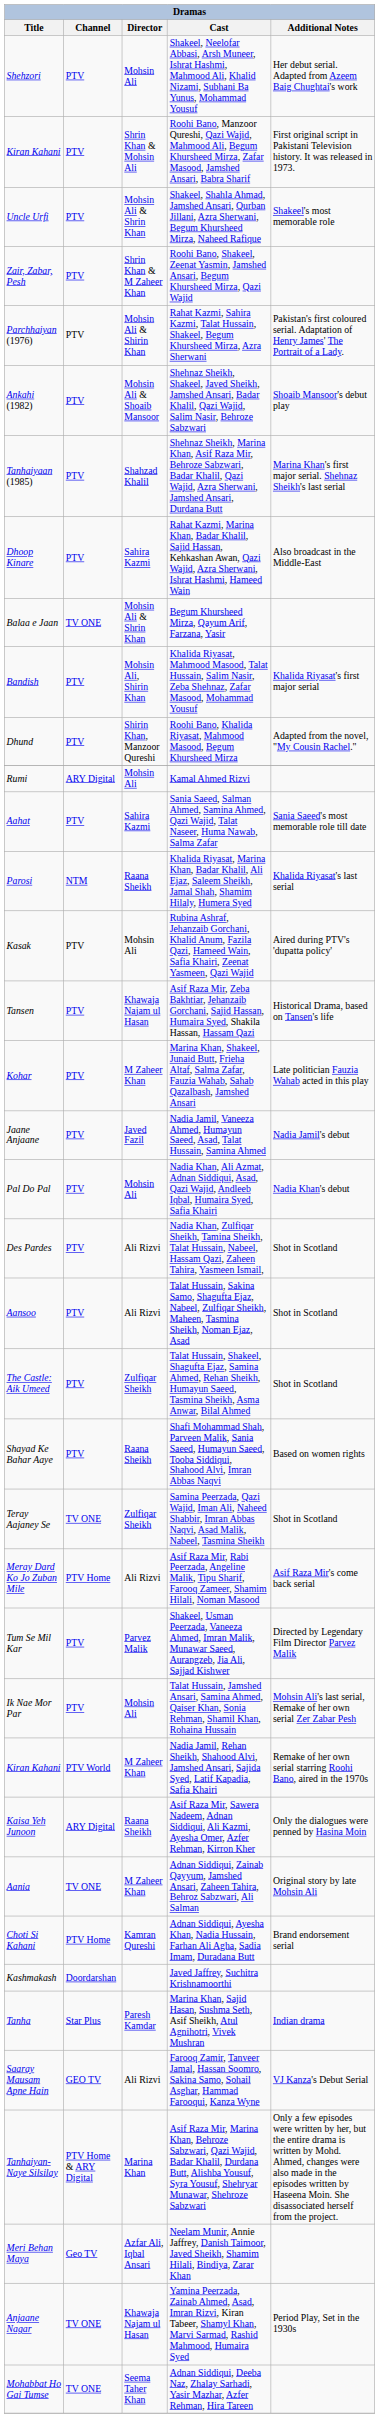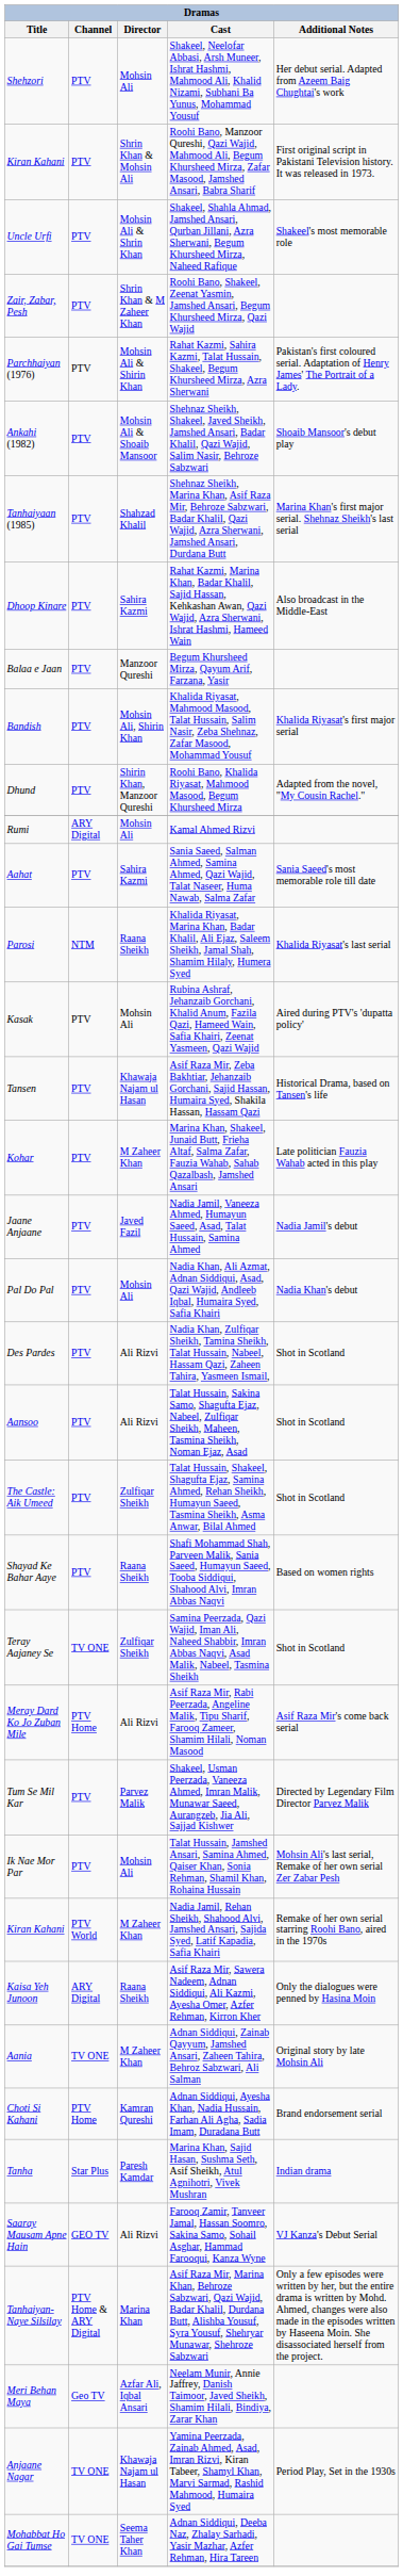Begum Khursheed Mirza, Qayum Arif, Farzana, Yasir | Channel: TV ONE -> PTV
Begum Khursheed Mirza, Qayum Arif, Farzana, Yasir | Director: Mohsin Ali & Shrin Khan -> Manzoor Qureshi
- row: Kashmakash | Doordarshan | Javed Jaffrey, Suchitra Krishnamoorthi
